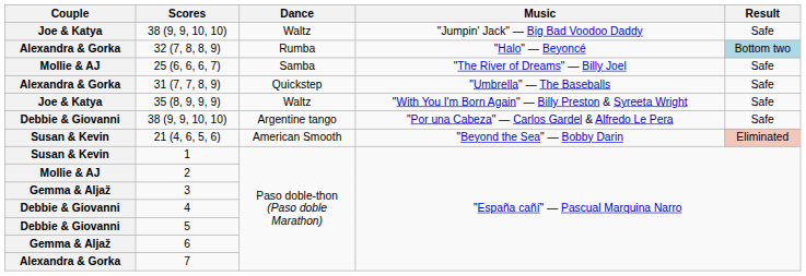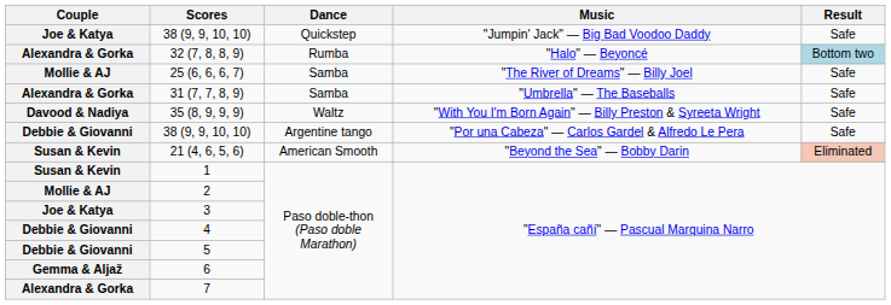38 (9, 9, 10, 10) / "Jumpin' Jack" — Big Bad Voodoo Daddy | Dance: Waltz -> Quickstep
31 (7, 7, 8, 9) | Dance: Quickstep -> Samba
35 (8, 9, 9, 9) | Couple: Joe & Katya -> Davood & Nadiya
3 | Couple: Gemma & Aljaž -> Joe & Katya
